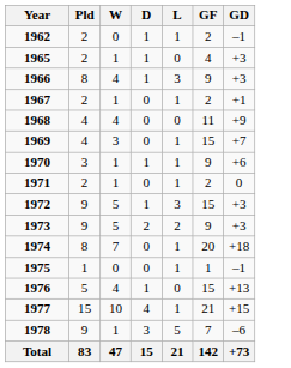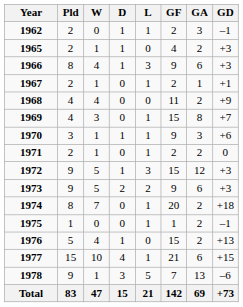+ column: GA | 3 | 2 | 6 | 1 | 2 | 8 | 3 | 2 | 12 | 6 | 2 | 2 | 2 | 6 | 13 | 69
